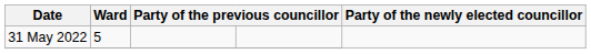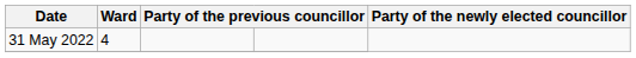31 May 2022 | Ward: 5 -> 4
